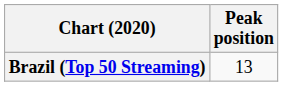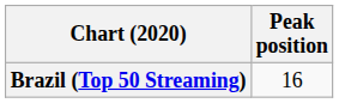Brazil (Top 50 Streaming) | Peak position: 13 -> 16
